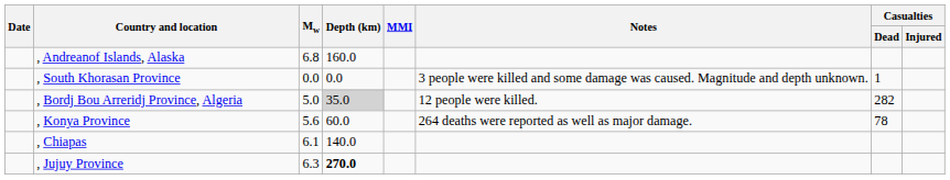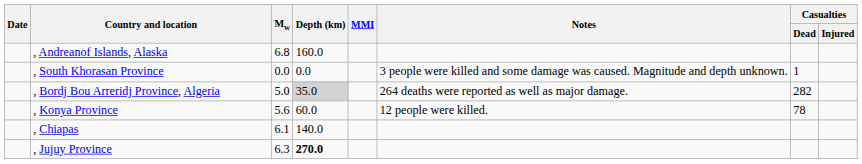, Bordj Bou Arreridj Province, Algeria | Notes: 12 people were killed. -> 264 deaths were reported as well as major damage.
, Konya Province | Notes: 264 deaths were reported as well as major damage. -> 12 people were killed.
